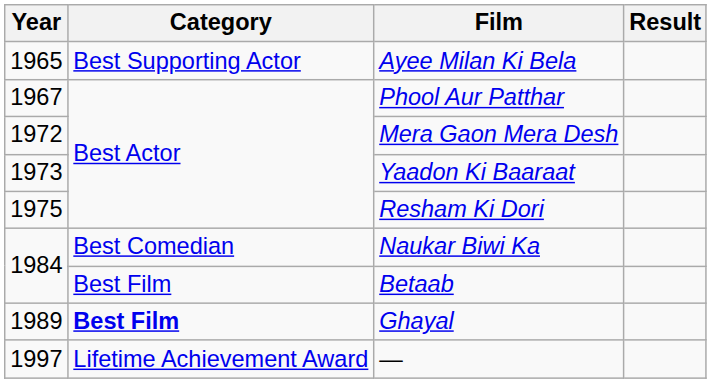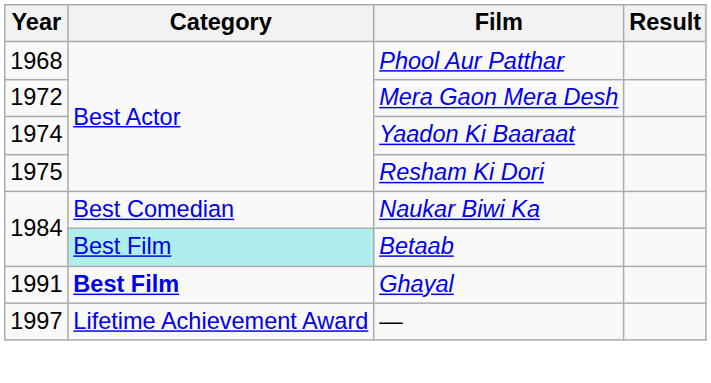- row: 1965 | Best Supporting Actor | Ayee Milan Ki Bela
Phool Aur Patthar | Year: 1967 -> 1968
Yaadon Ki Baaraat | Year: 1973 -> 1974
Betaab | Category: no background -> paleturquoise background
Ghayal | Year: 1989 -> 1991
